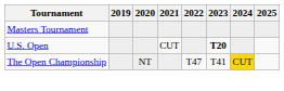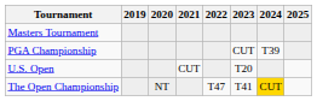+ row: PGA Championship | CUT | T39
U.S. Open | 2023: bold -> normal
